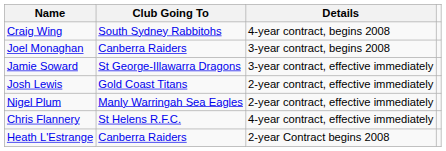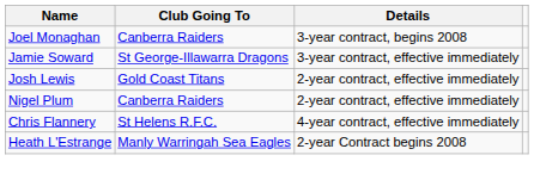- row: Craig Wing | South Sydney Rabbitohs | 4-year contract, begins 2008
Nigel Plum | Club Going To: Manly Warringah Sea Eagles -> Canberra Raiders
Heath L'Estrange | Club Going To: Canberra Raiders -> Manly Warringah Sea Eagles
